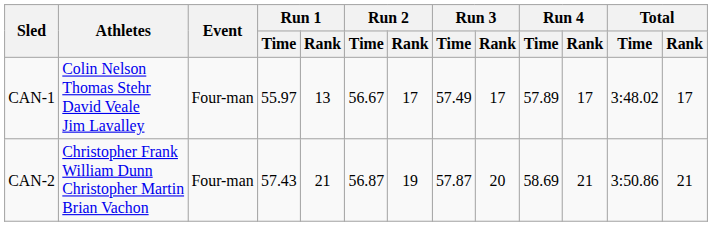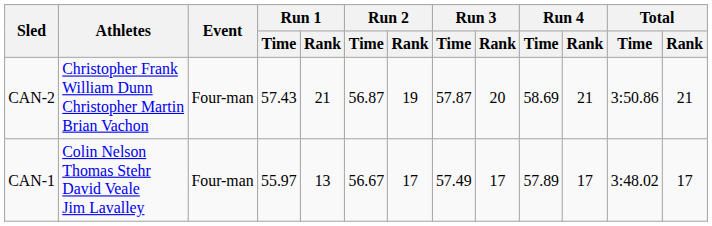rows swapped: CAN-1 <-> CAN-2
